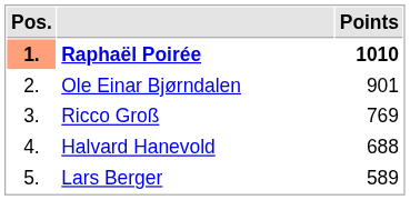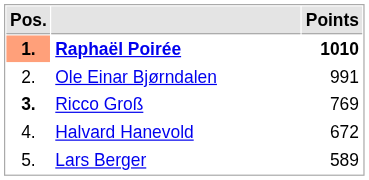Ole Einar Bjørndalen | Points: 901 -> 991
Ricco Groß | Pos.: normal -> bold
Halvard Hanevold | Points: 688 -> 672
